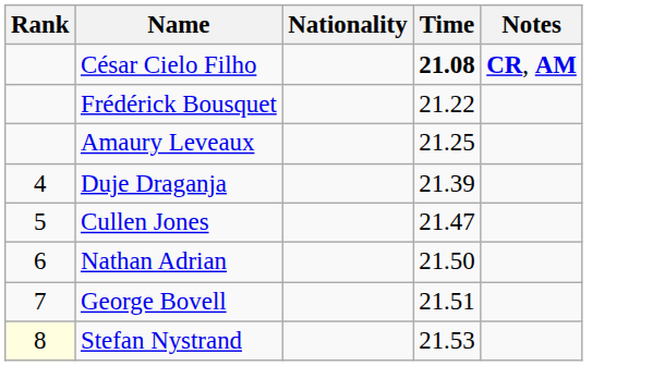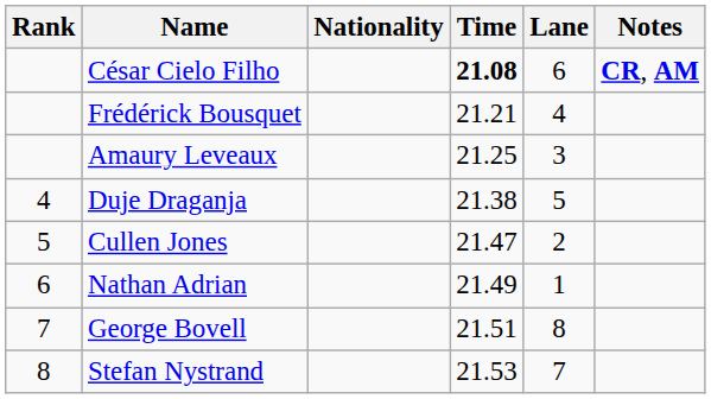+ column: Lane | 6 | 4 | 3 | 5 | 2 | 1 | 8 | 7
Frédérick Bousquet | Time: 21.22 -> 21.21
Duje Draganja | Time: 21.39 -> 21.38
Nathan Adrian | Time: 21.50 -> 21.49
Stefan Nystrand | Rank: lightyellow background -> no background
